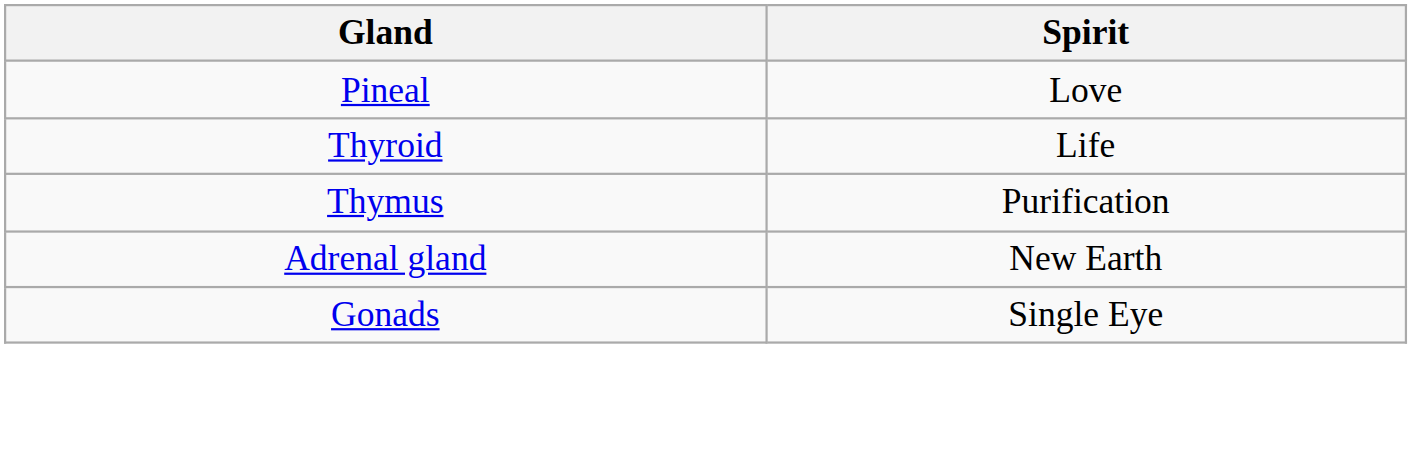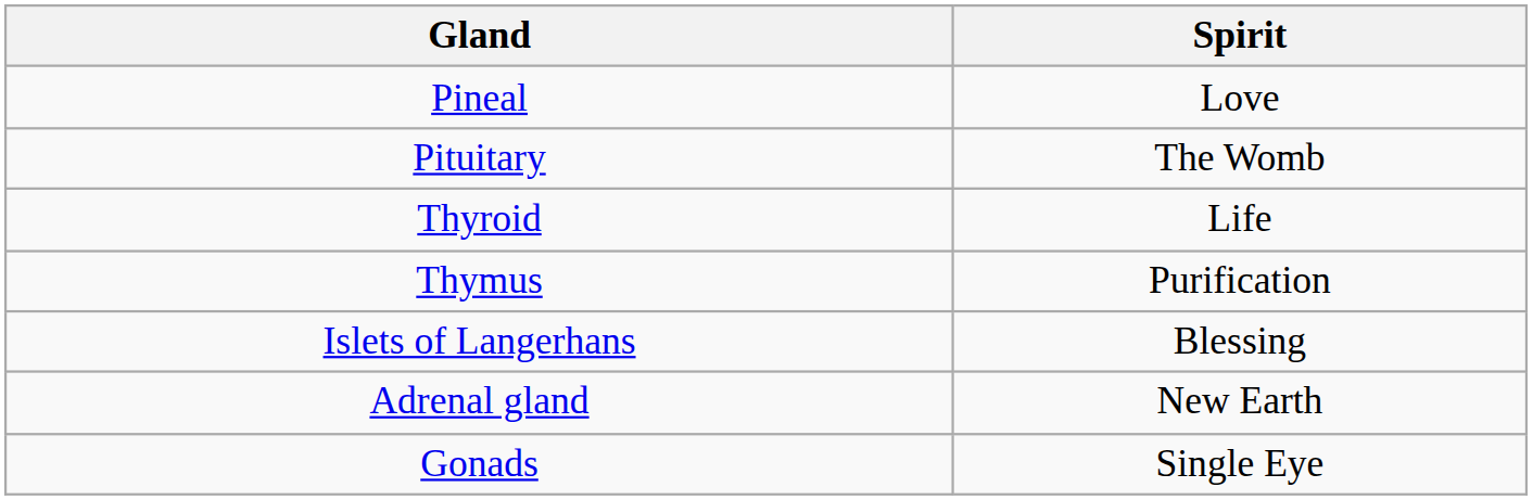+ row: Pituitary | The Womb
+ row: Islets of Langerhans | Blessing
